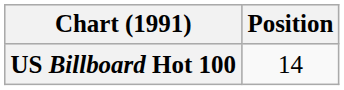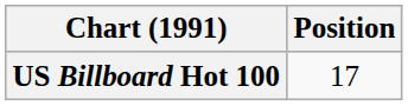US Billboard Hot 100 | Position: 14 -> 17
